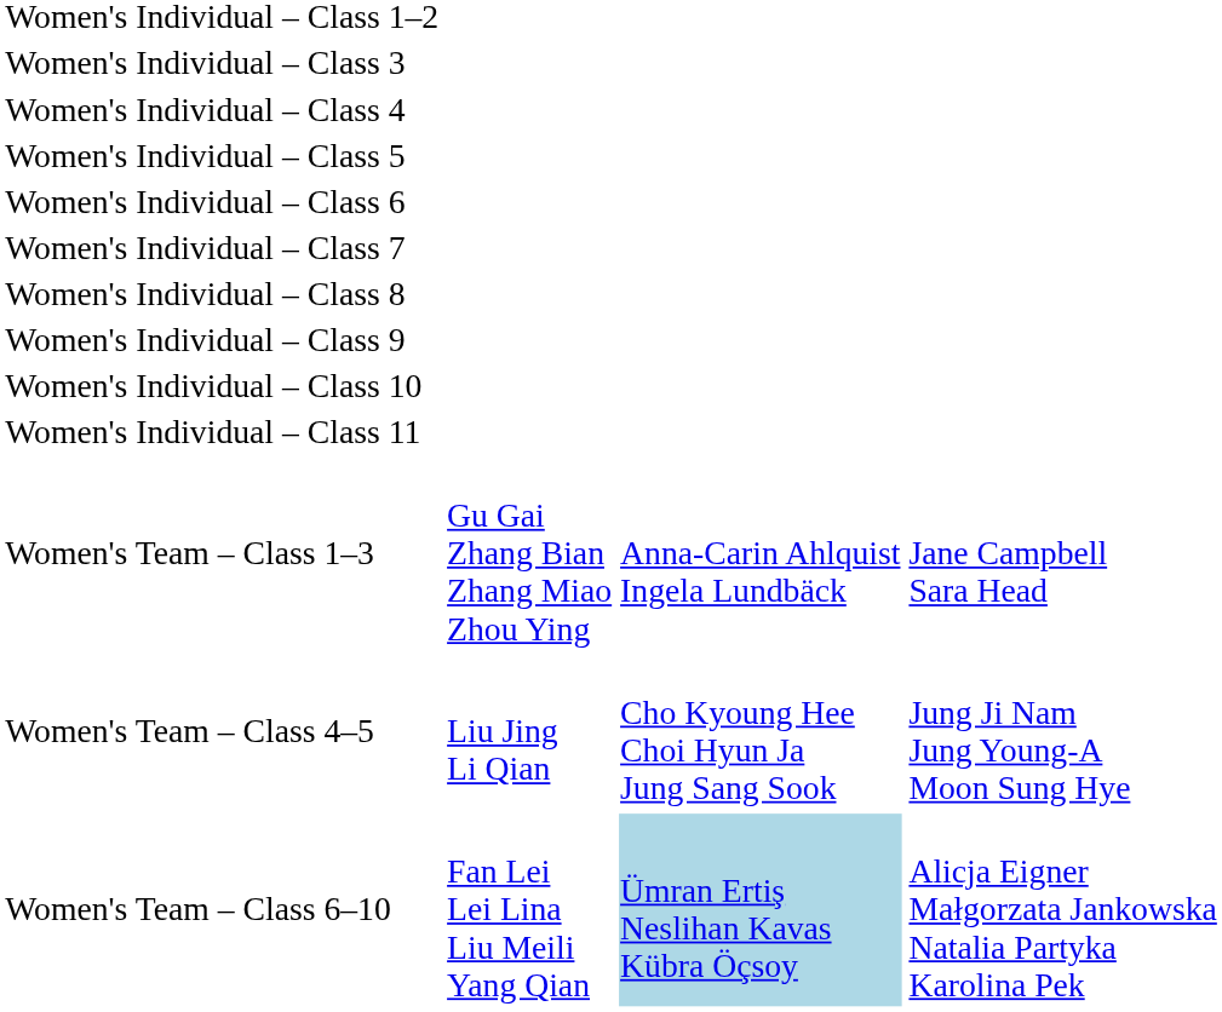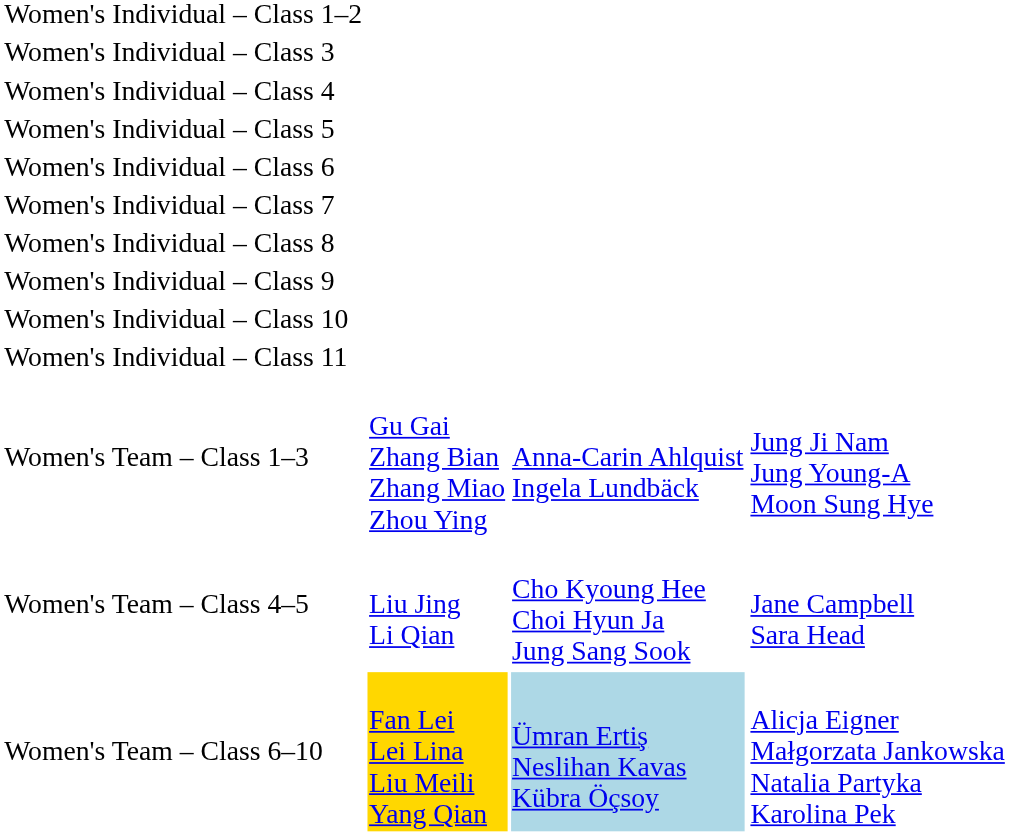Women's Team – Class 1–3 | column 4: Jane Campbell Sara Head -> Jung Ji Nam Jung Young-A Moon Sung Hye
Women's Team – Class 4–5 | column 4: Jung Ji Nam Jung Young-A Moon Sung Hye -> Jane Campbell Sara Head
Women's Team – Class 6–10 | column 2: no background -> gold background
